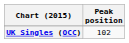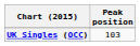UK Singles (OCC) | Peak position: 102 -> 103
